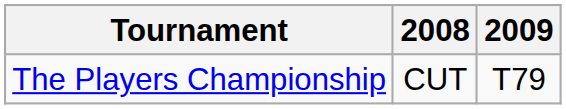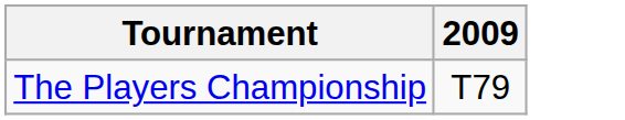- column: 2008 | CUT
